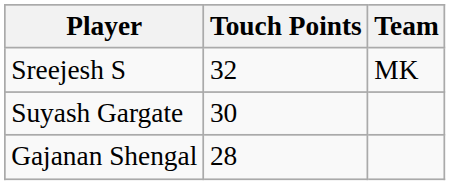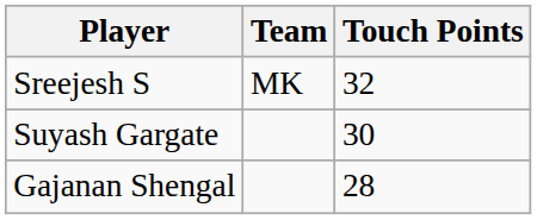columns swapped: Team <-> Touch Points
